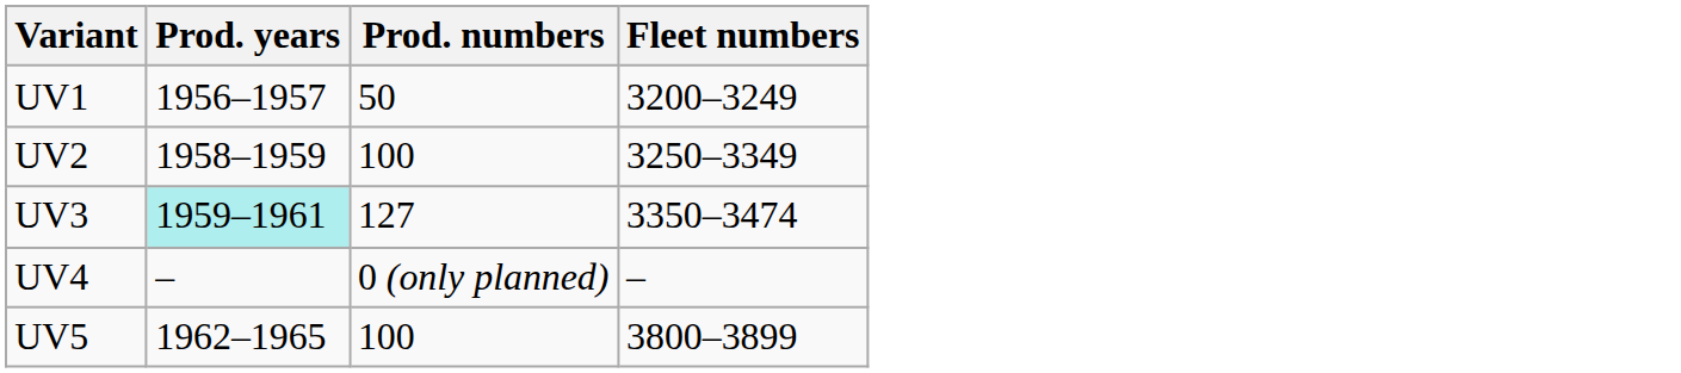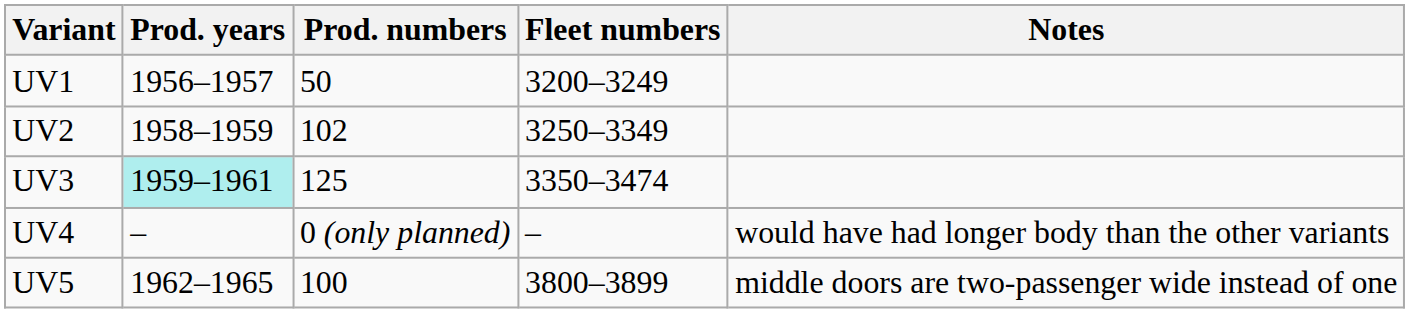+ column: Notes | would have had longer body than the other variants | middle doors are two-passenger wide instead of one
UV2 | Prod. numbers: 100 -> 102
UV3 | Prod. numbers: 127 -> 125
